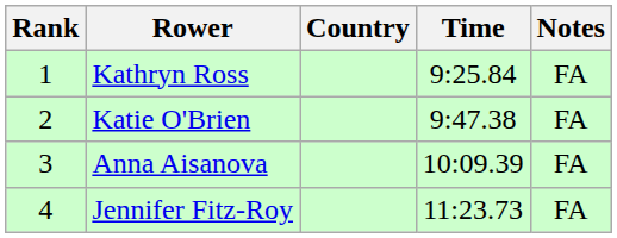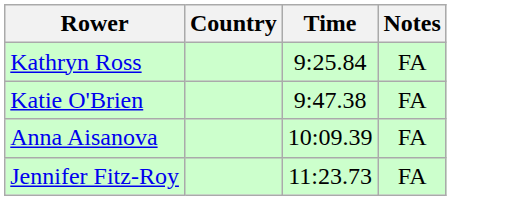- column: Rank | 1 | 2 | 3 | 4
